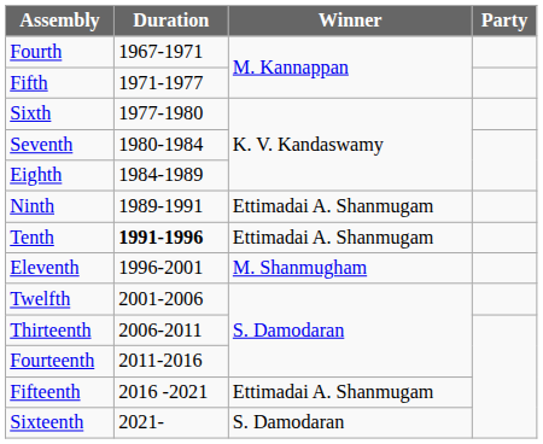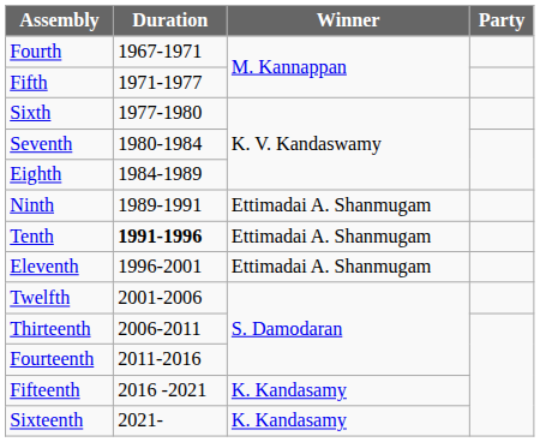Eleventh | Winner: M. Shanmugham -> Ettimadai A. Shanmugam
Fifteenth | Winner: Ettimadai A. Shanmugam -> K. Kandasamy
Sixteenth | Winner: S. Damodaran -> K. Kandasamy
